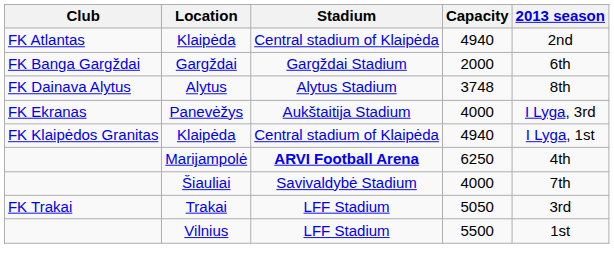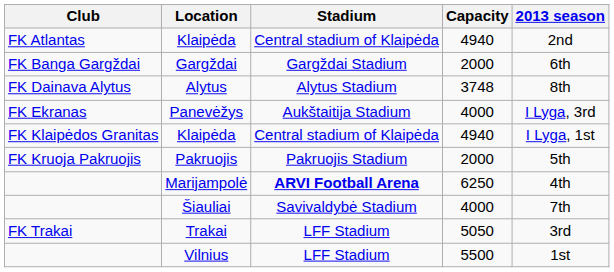+ row: FK Kruoja Pakruojis | Pakruojis | Pakruojis Stadium | 2000 | 5th
